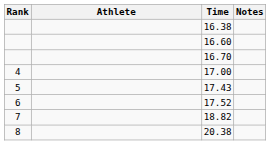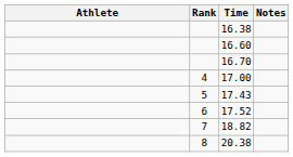columns swapped: Rank <-> Athlete
